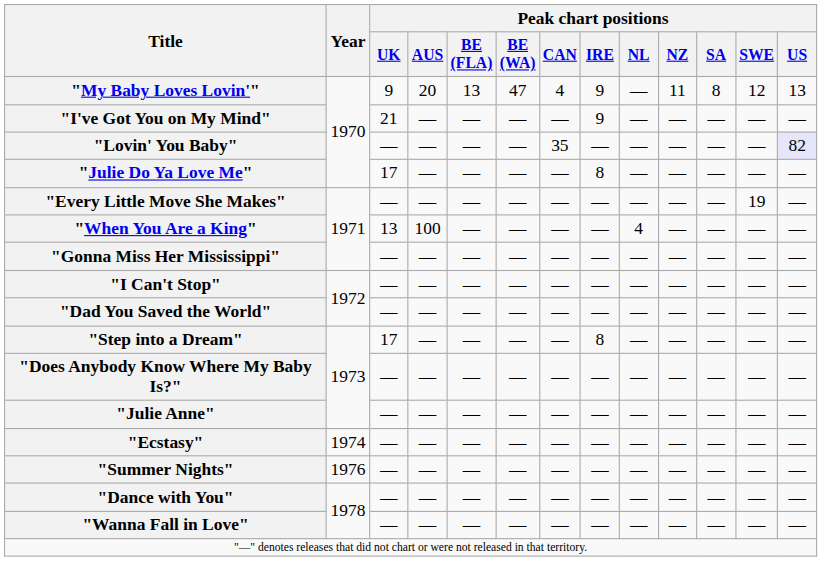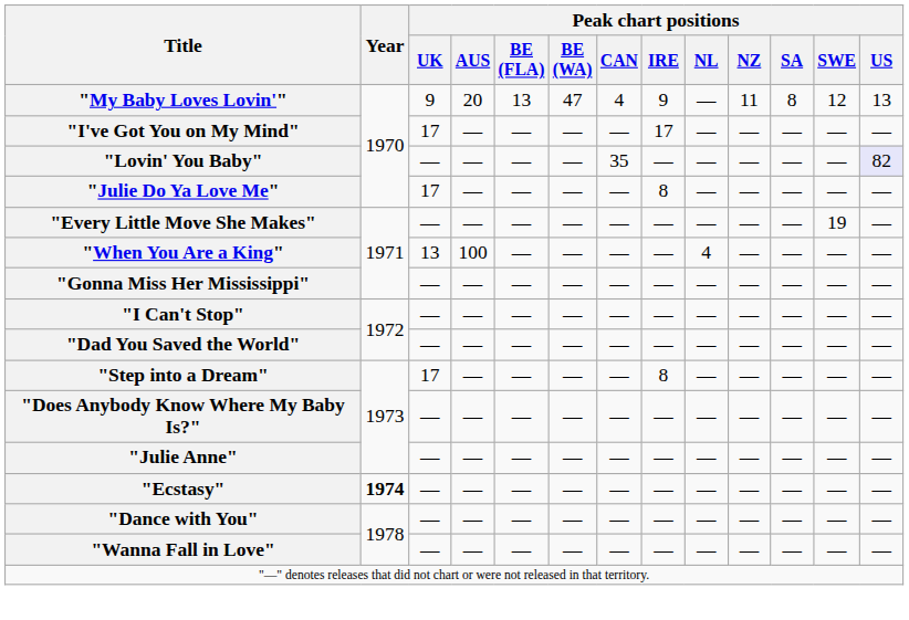"I've Got You on My Mind" | Peak chart positions / UK: 21 -> 17
"I've Got You on My Mind" | Peak chart positions / IRE: 9 -> 17
"Ecstasy" | Year: normal -> bold
- row: "Summer Nights" | 1976 | — | — | — | — | — | — | — | — | — | — | —
